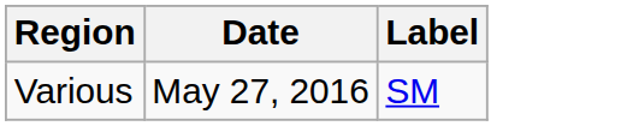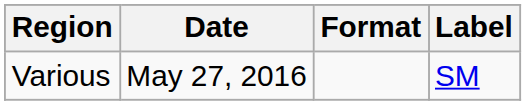+ column: Format
